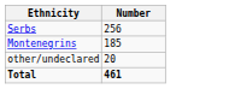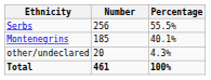+ column: Percentage | 55.5% | 40.1% | 4.3% | 100%
